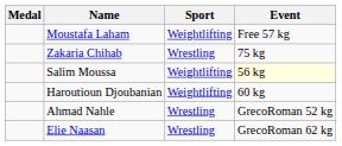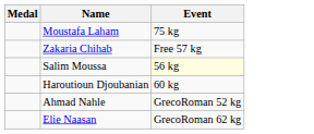- column: Sport | Weightlifting | Wrestling | Weightlifting | Weightlifting | Wrestling | Wrestling
Moustafa Laham | Event: Free 57 kg -> 75 kg
Zakaria Chihab | Event: 75 kg -> Free 57 kg
